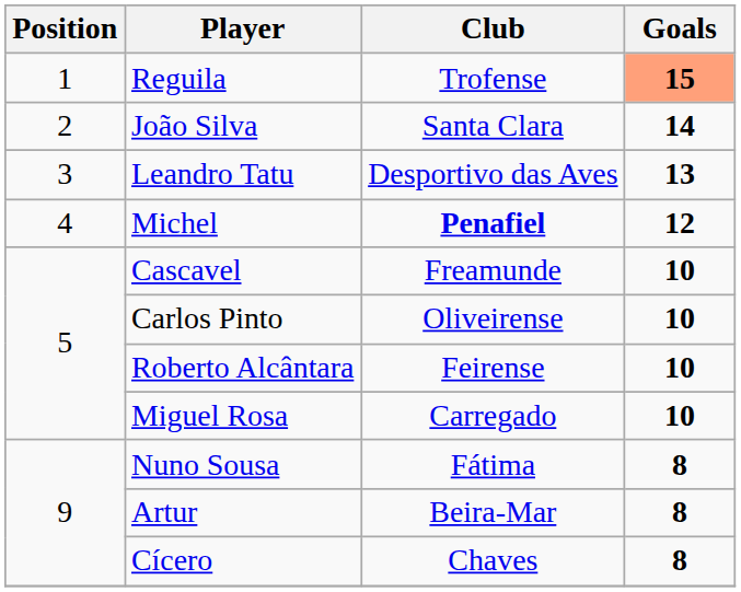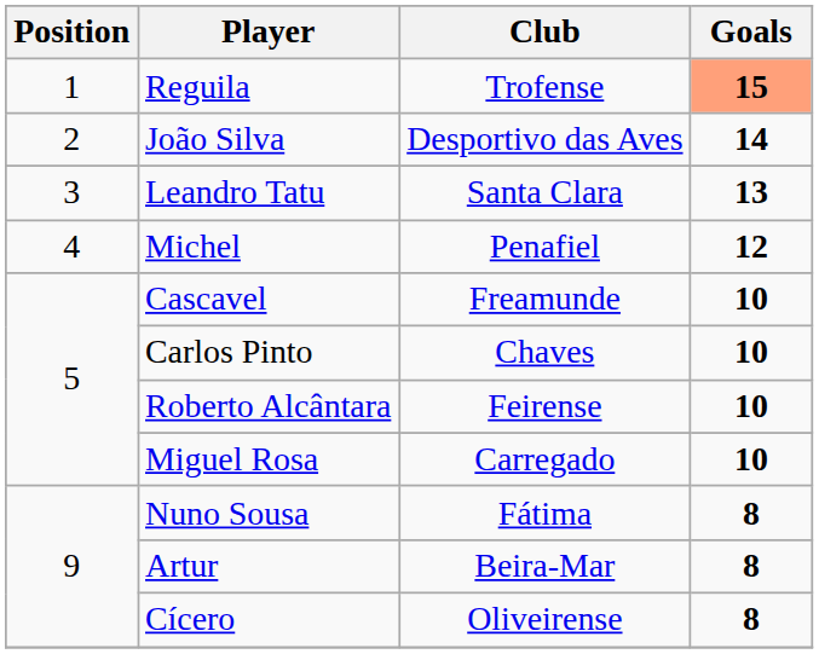João Silva | Club: Santa Clara -> Desportivo das Aves
Leandro Tatu | Club: Desportivo das Aves -> Santa Clara
Michel | Club: bold -> normal
Carlos Pinto | Club: Oliveirense -> Chaves
Cícero | Club: Chaves -> Oliveirense
